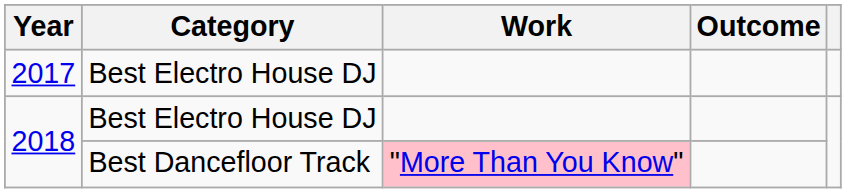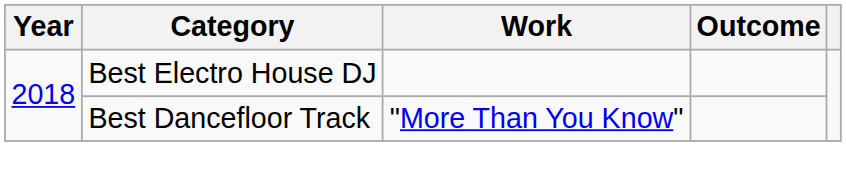- row: 2017 | Best Electro House DJ
2018 / Best Dancefloor Track | Work: pink background -> no background
